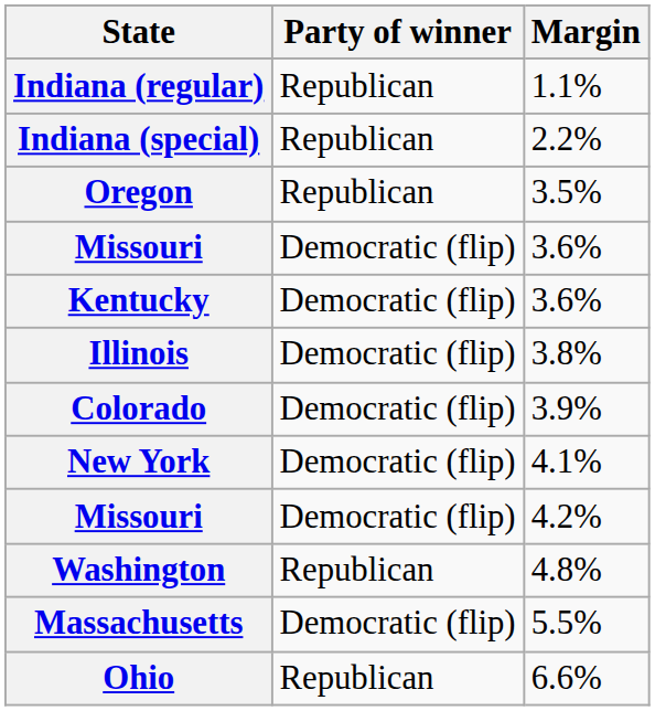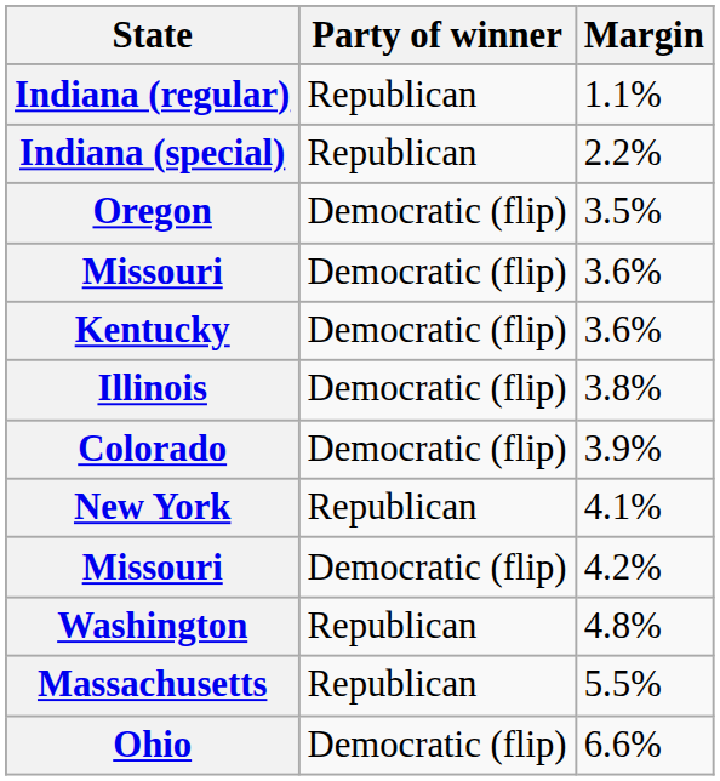Oregon | Party of winner: Republican -> Democratic (flip)
New York | Party of winner: Democratic (flip) -> Republican
Massachusetts | Party of winner: Democratic (flip) -> Republican
Ohio | Party of winner: Republican -> Democratic (flip)
